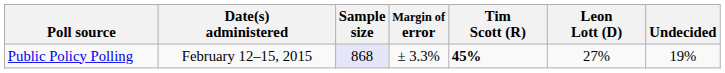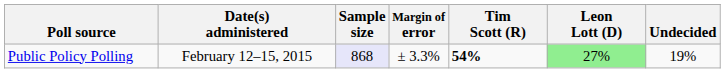Public Policy Polling | Tim Scott (R): 45% -> 54%
Public Policy Polling | Leon Lott (D): no background -> lightgreen background
